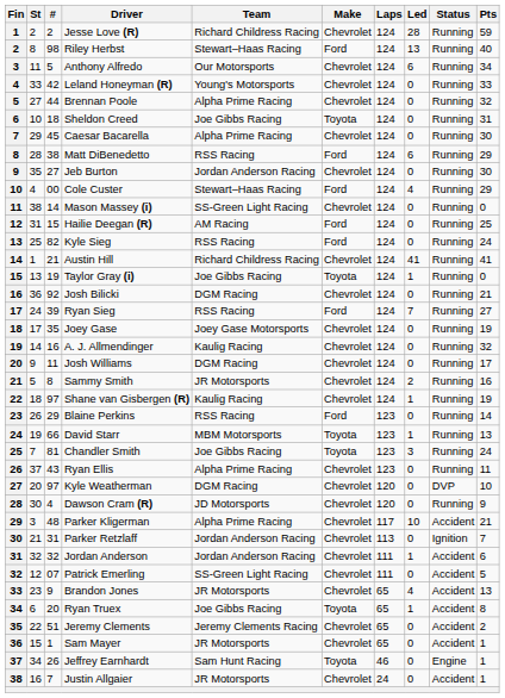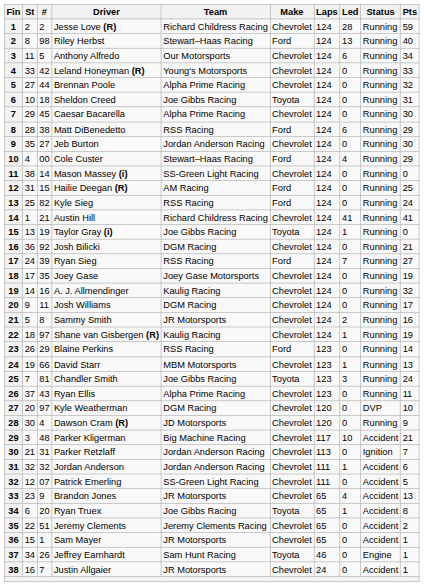David Starr | Make: Toyota -> Chevrolet
Parker Kligerman | Team: Alpha Prime Racing -> Big Machine Racing
